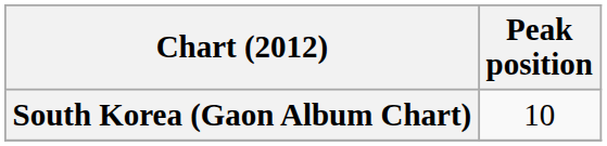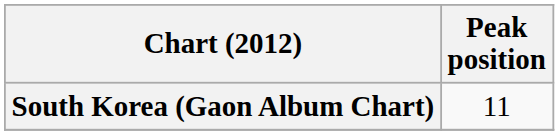South Korea (Gaon Album Chart) | Peak position: 10 -> 11
